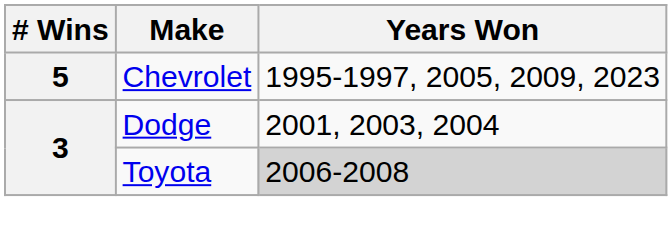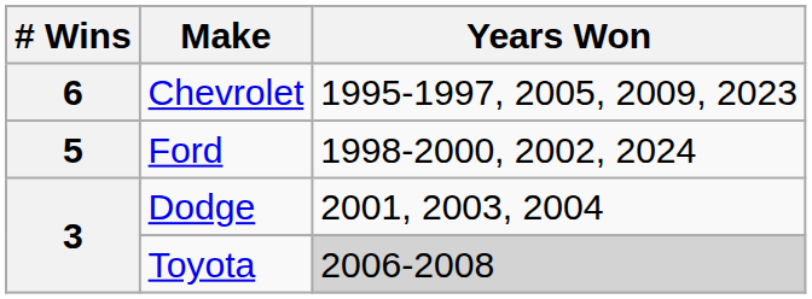Chevrolet | # Wins: 5 -> 6
+ row: 5 | Ford | 1998-2000, 2002, 2024
